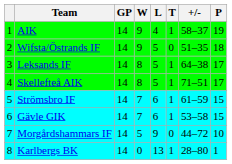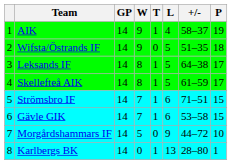columns swapped: T <-> L
Skellefteå AIK | +/-: 71–51 -> 61–59
Strömsbro IF | +/-: 61–59 -> 71–51
